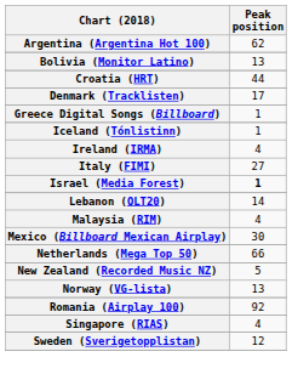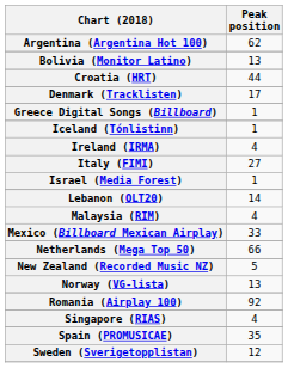Israel (Media Forest) | Peak position: bold -> normal
Mexico (Billboard Mexican Airplay) | Peak position: 30 -> 33
+ row: Spain (PROMUSICAE) | 35
